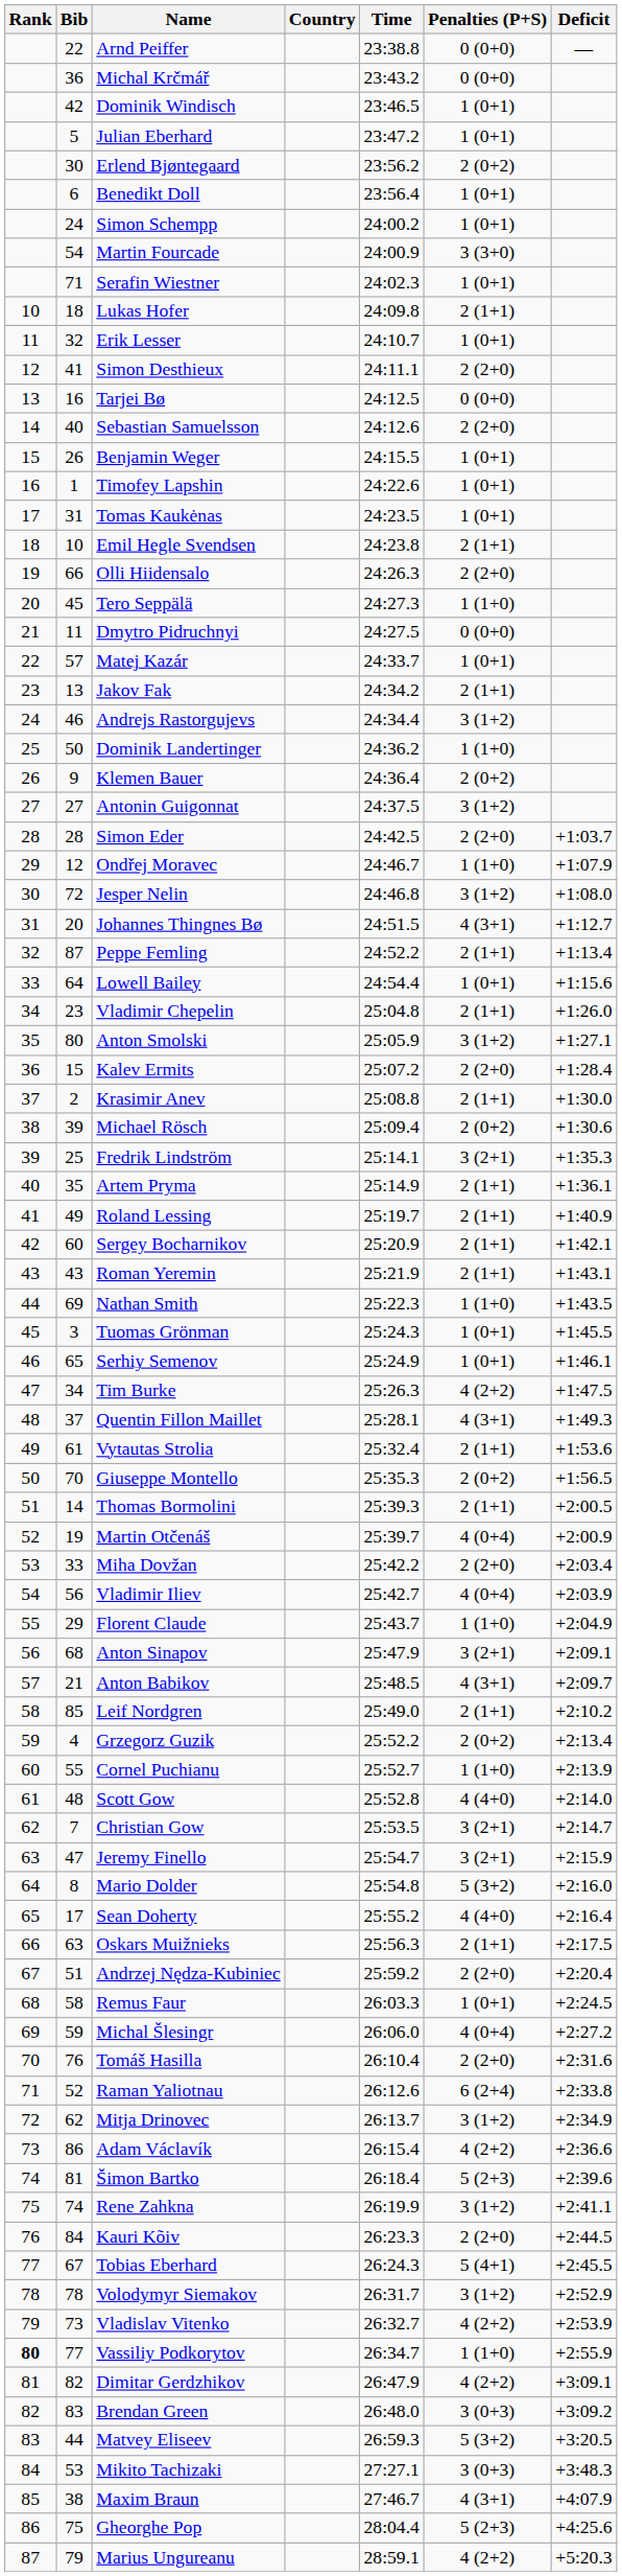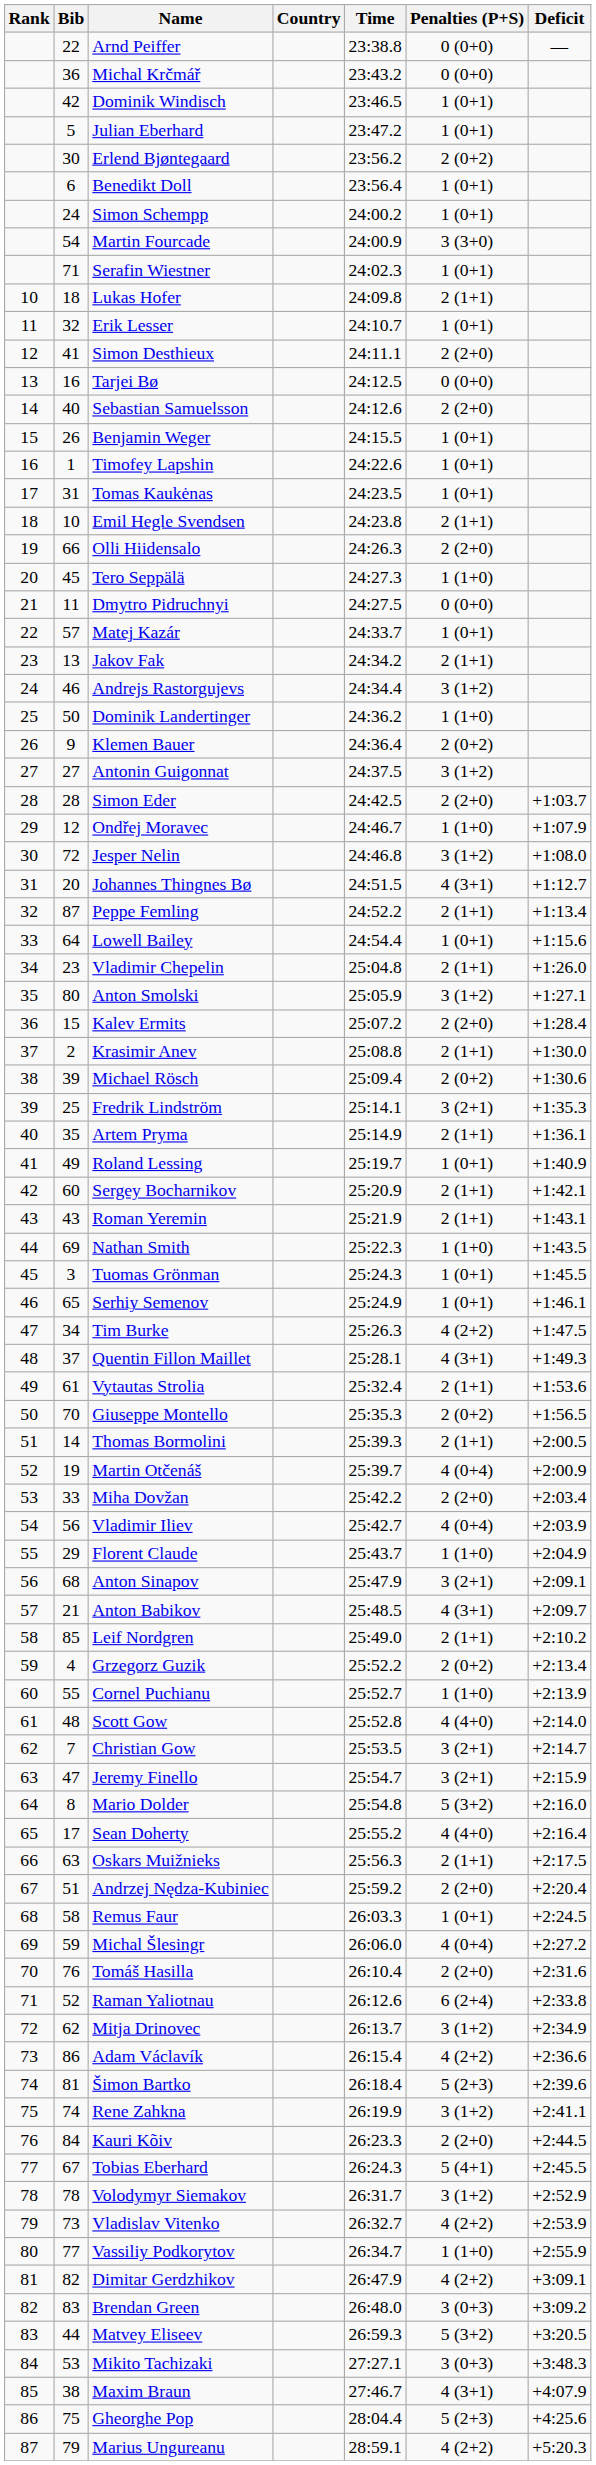Roland Lessing | Penalties (P+S): 2 (1+1) -> 1 (0+1)
Vassiliy Podkorytov | Rank: bold -> normal
